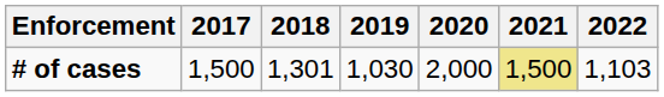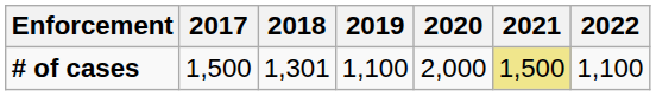# of cases | 2019: 1,030 -> 1,100
# of cases | 2022: 1,103 -> 1,100
